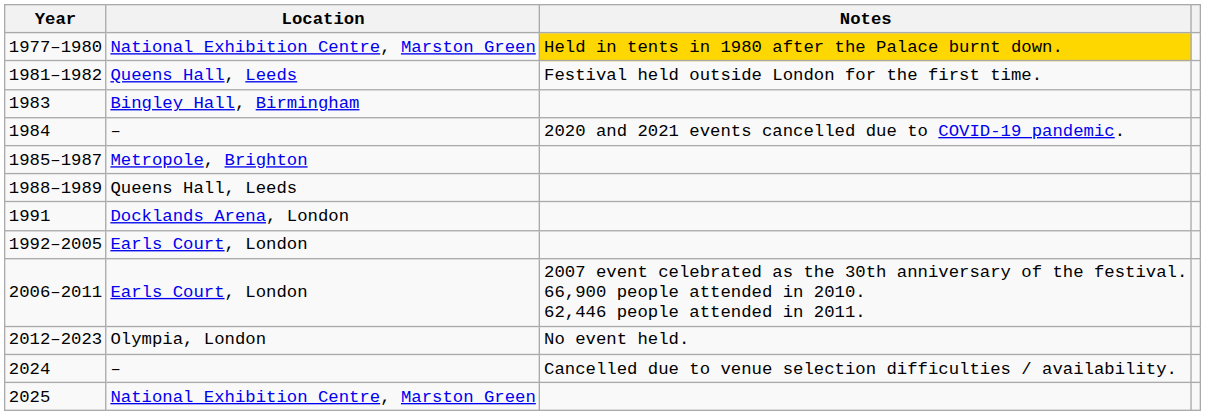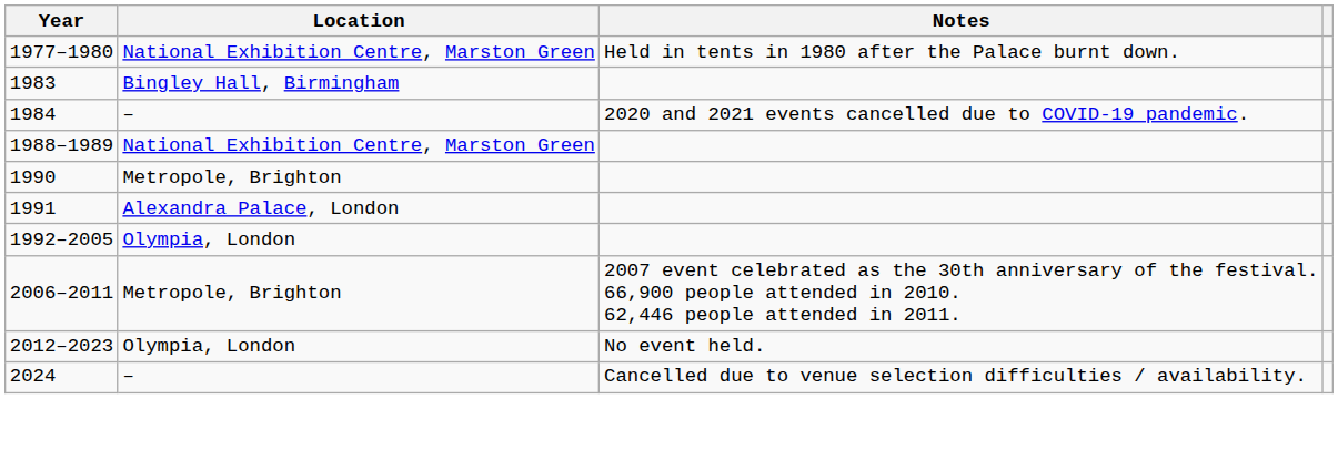1977–1980 | Notes: gold background -> no background
- row: 1981–1982 | Queens Hall, Leeds | Festival held outside London for the first time.
- row: 1985–1987 | Metropole, Brighton
1988–1989 | Location: Queens Hall, Leeds -> National Exhibition Centre, Marston Green
+ row: 1990 | Metropole, Brighton
1991 | Location: Docklands Arena, London -> Alexandra Palace, London
1992–2005 | Location: Earls Court, London -> Olympia, London
2006–2011 | Location: Earls Court, London -> Metropole, Brighton
- row: 2025 | National Exhibition Centre, Marston Green
